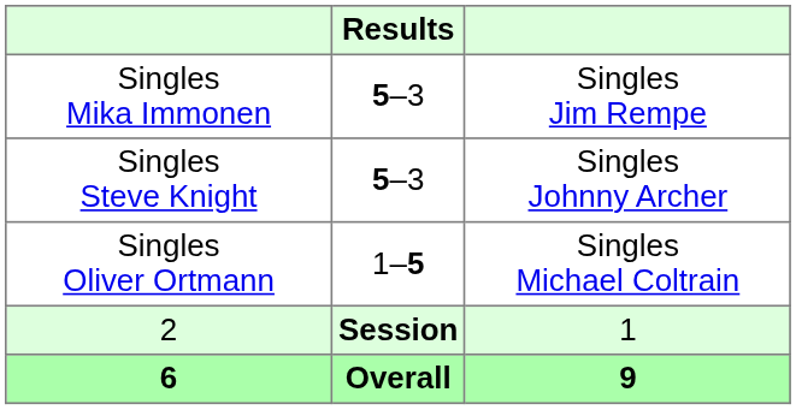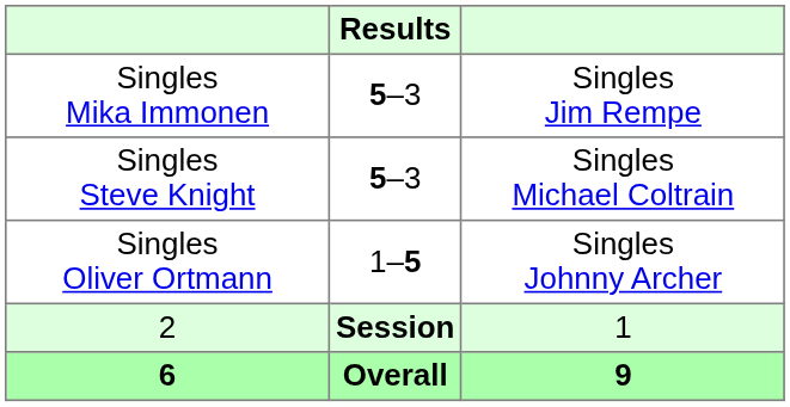Singles Steve Knight | column 3: Singles Johnny Archer -> Singles Michael Coltrain
Singles Oliver Ortmann | column 3: Singles Michael Coltrain -> Singles Johnny Archer
